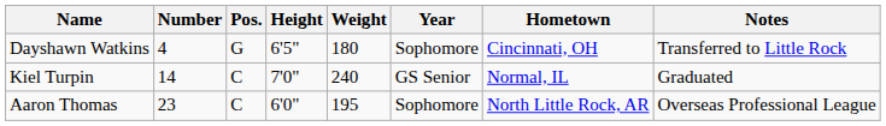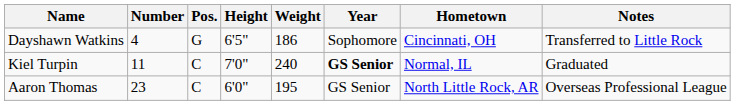Dayshawn Watkins | Weight: 180 -> 186
Kiel Turpin | Number: 14 -> 11
Kiel Turpin | Year: normal -> bold
Aaron Thomas | Year: Sophomore -> GS Senior
